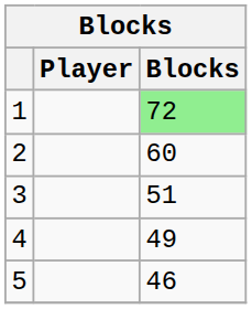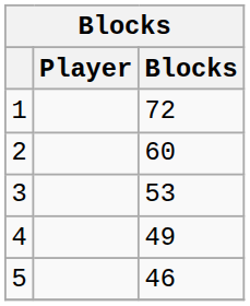1 | Blocks: lightgreen background -> no background
3 | Blocks: 51 -> 53
